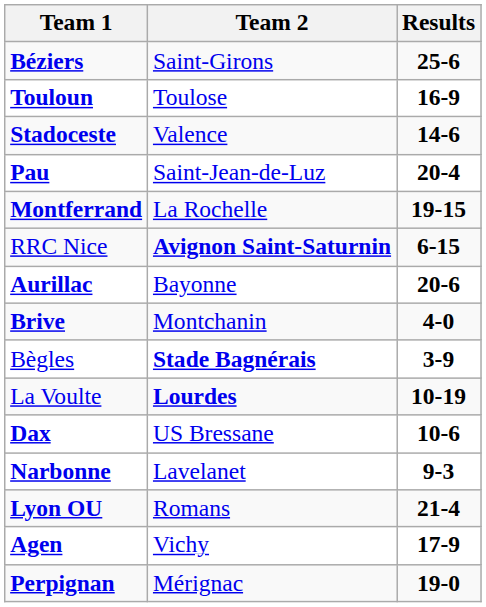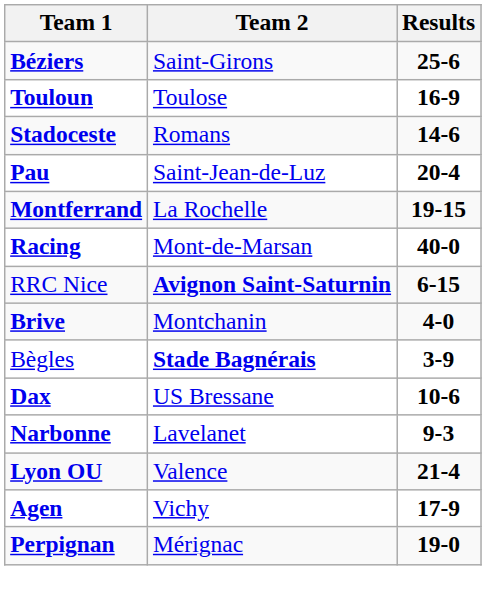Stadoceste | Team 2: Valence -> Romans
+ row: Racing | Mont-de-Marsan | 40-0
- row: Aurillac | Bayonne | 20-6
- row: La Voulte | Lourdes | 10-19
Lyon OU | Team 2: Romans -> Valence
